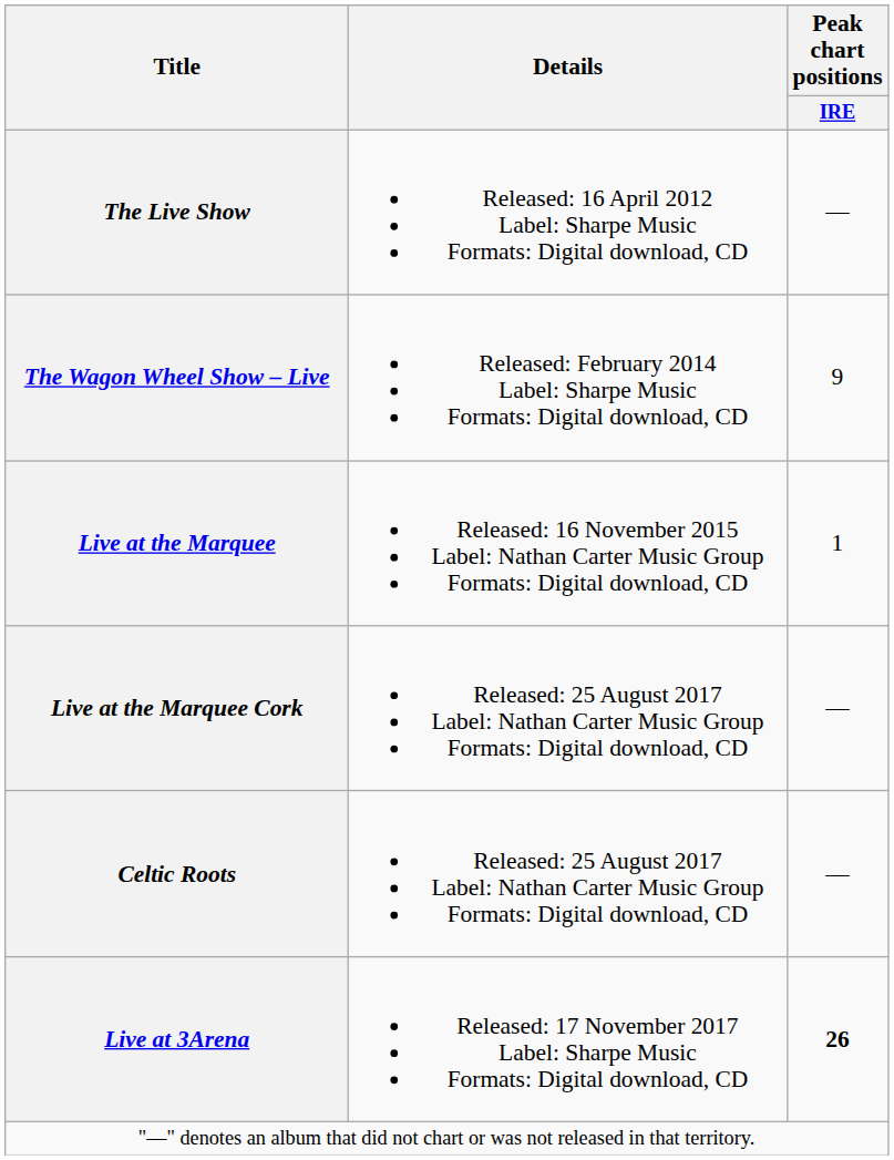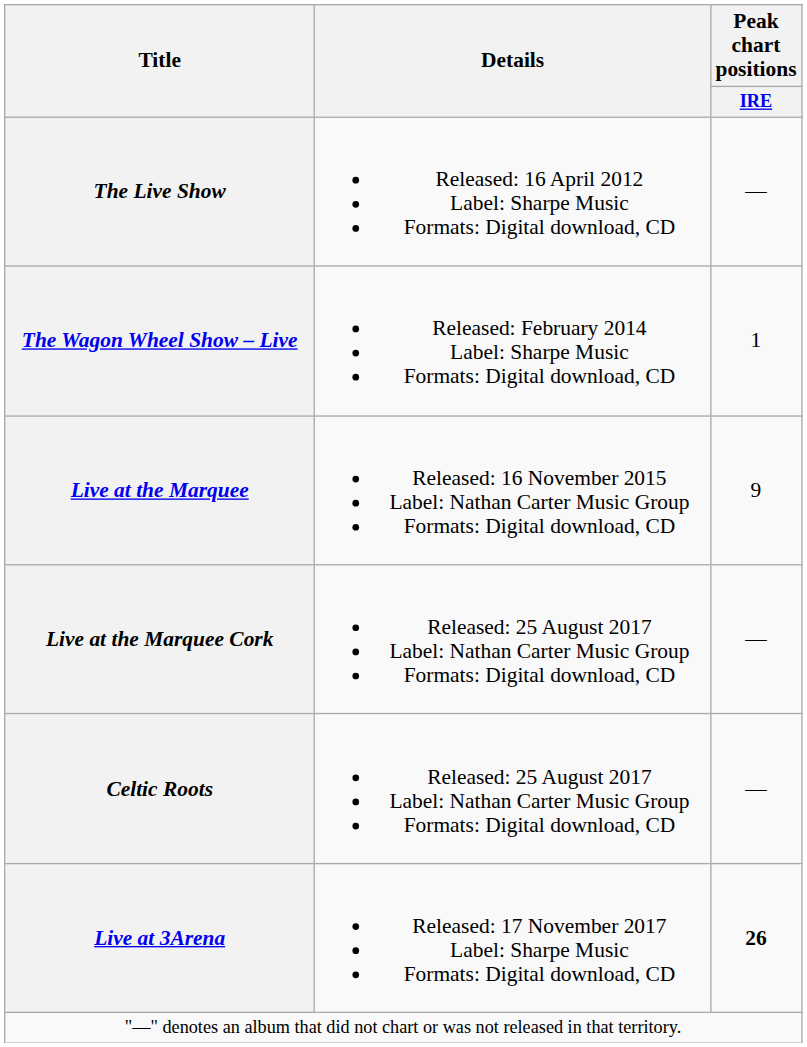The Wagon Wheel Show – Live | Peak chart positions / IRE: 9 -> 1
Live at the Marquee | Peak chart positions / IRE: 1 -> 9
